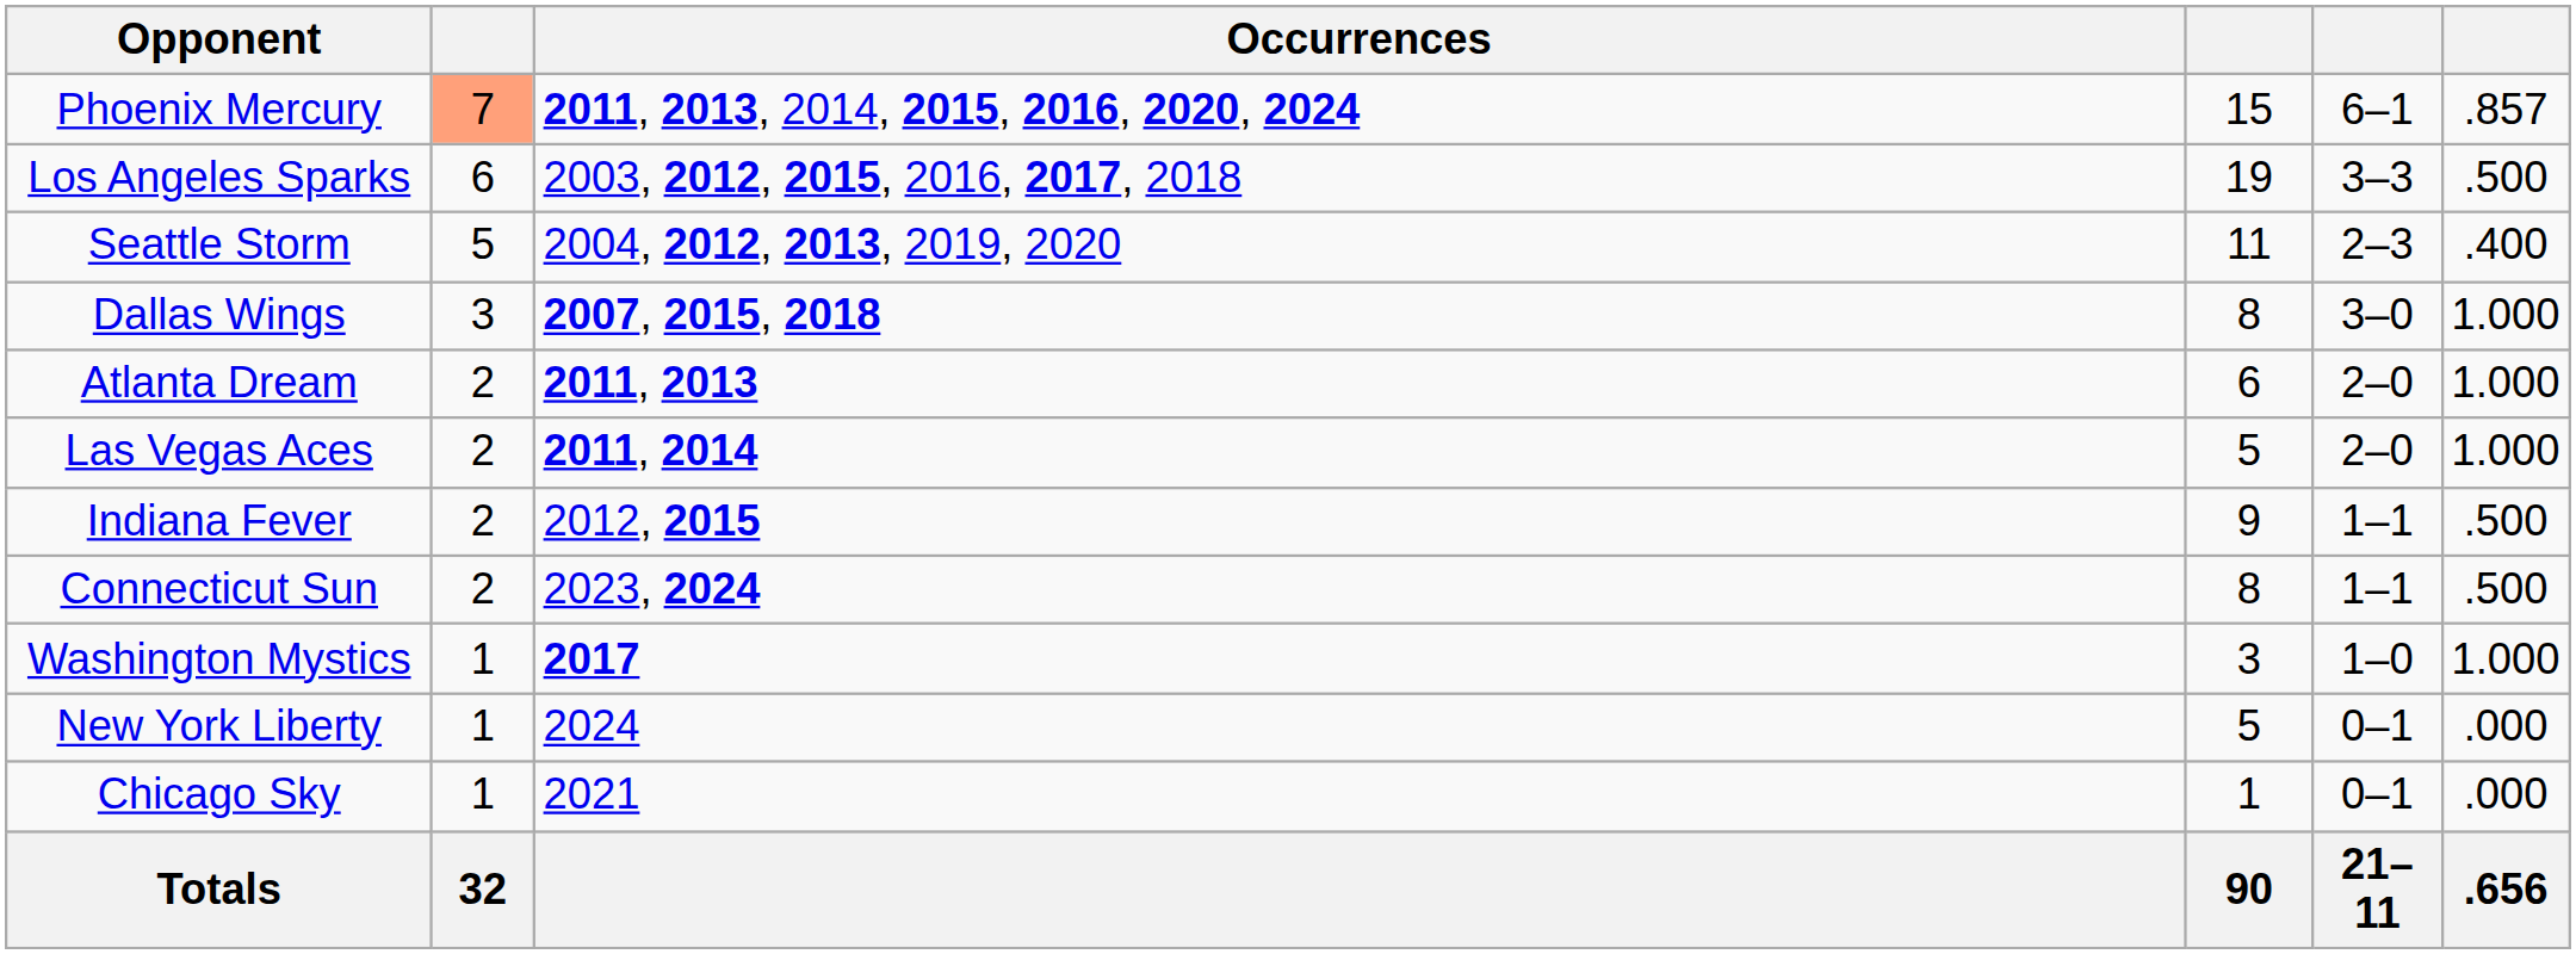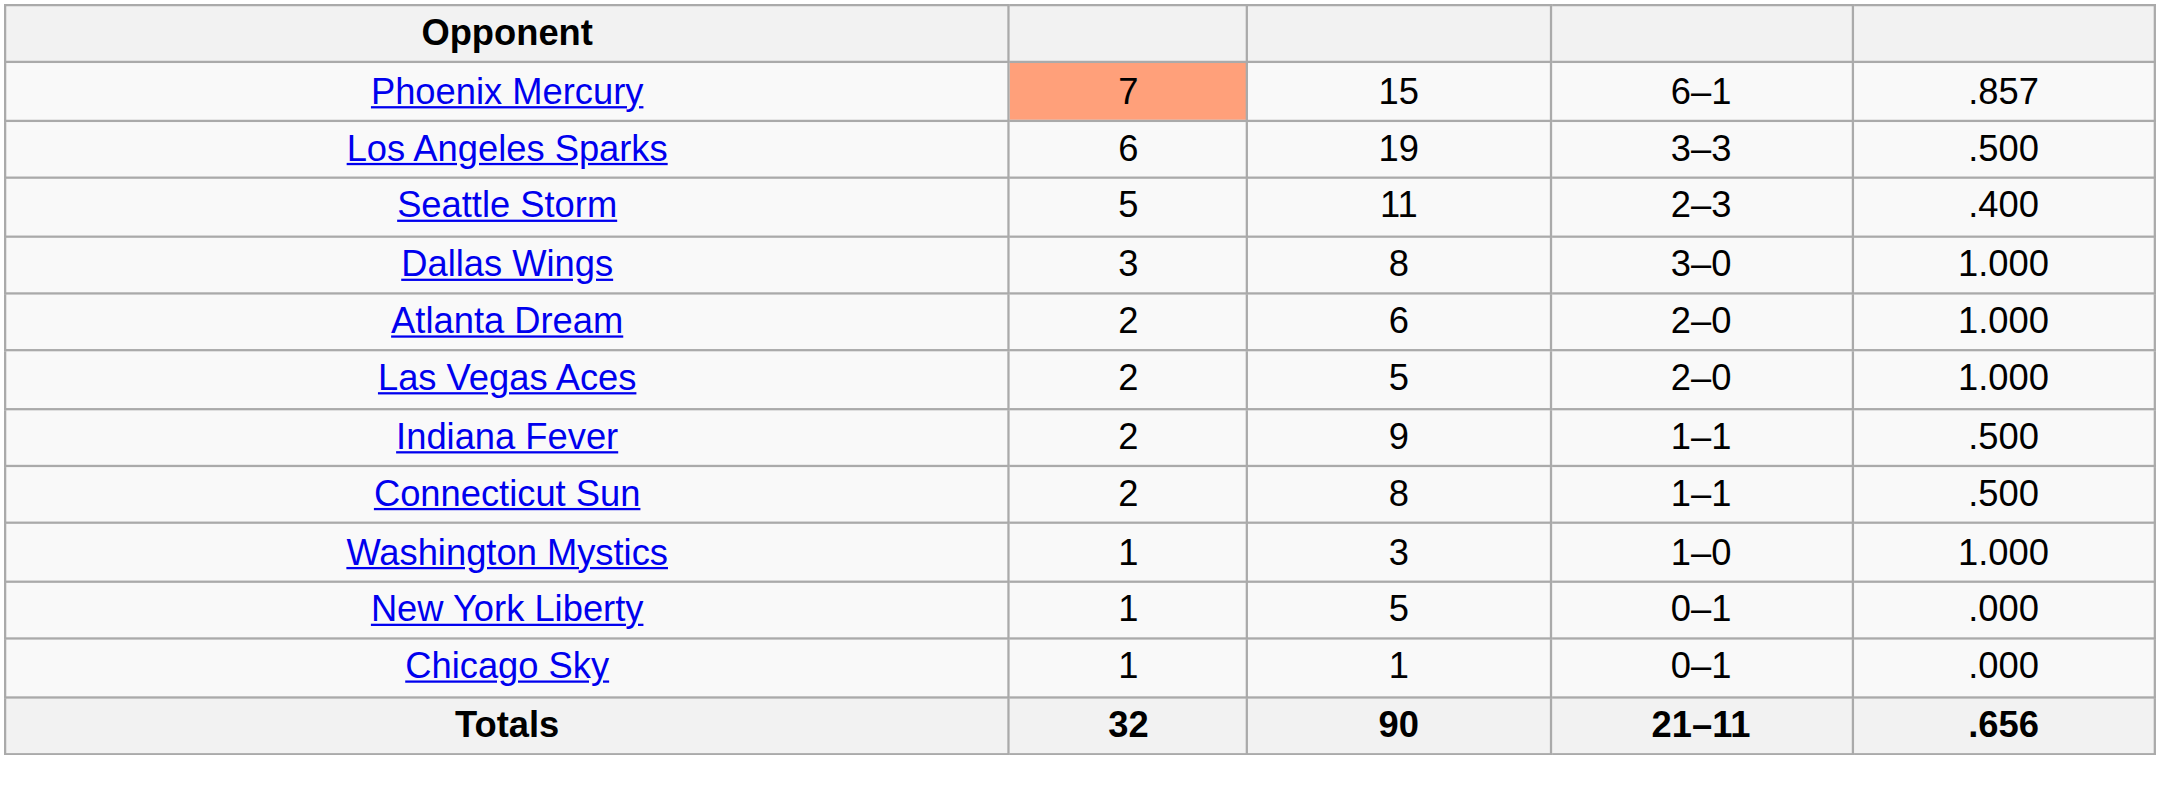- column: Occurrences | 2011, 2013, 2014, 2015, 2016, 2020, 2024 | 2003, 2012, 2015, 2016, 2017, 2018 | 2004, 2012, 2013, 2019, 2020 | 2007, 2015, 2018 | 2011, 2013 | 2011, 2014 | 2012, 2015 | 2023, 2024 | 2017 | 2024 | 2021
